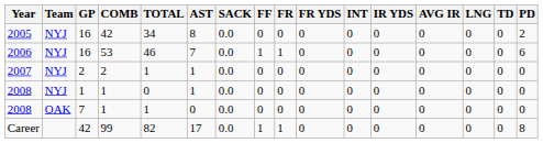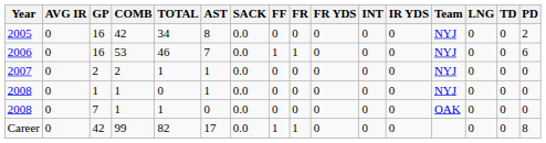columns swapped: Team <-> AVG IR
